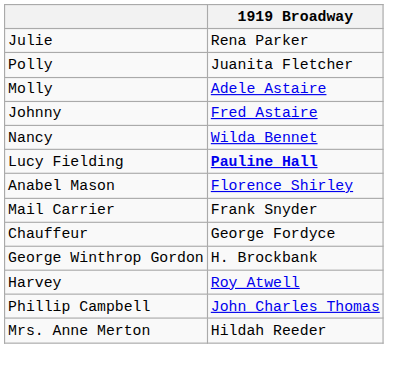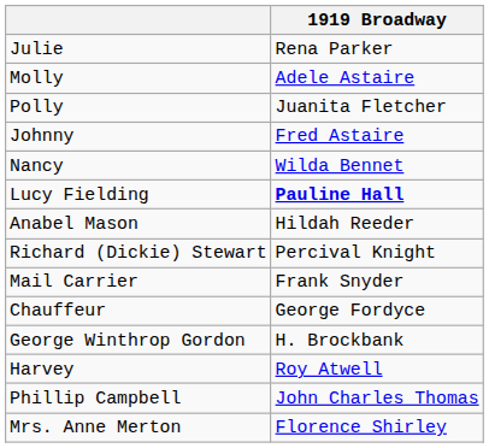rows swapped: Polly <-> Molly
Anabel Mason | 1919 Broadway: Florence Shirley -> Hildah Reeder
+ row: Richard (Dickie) Stewart | Percival Knight
Mrs. Anne Merton | 1919 Broadway: Hildah Reeder -> Florence Shirley
